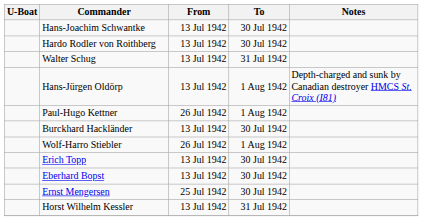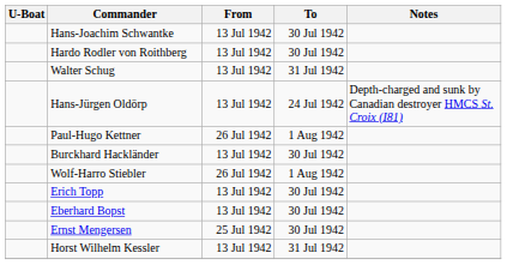Hans-Jürgen Oldörp | To: 1 Aug 1942 -> 24 Jul 1942
